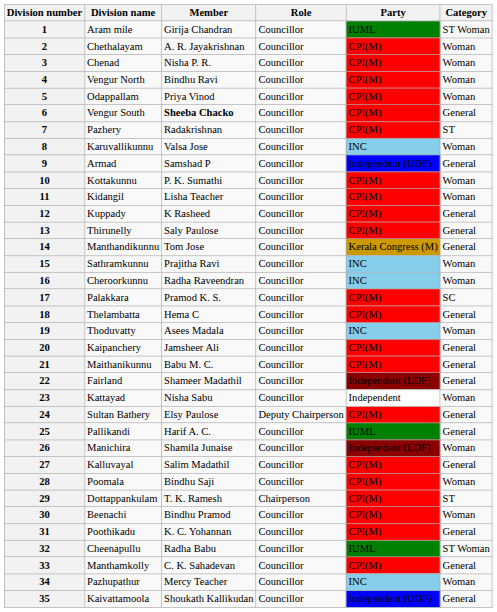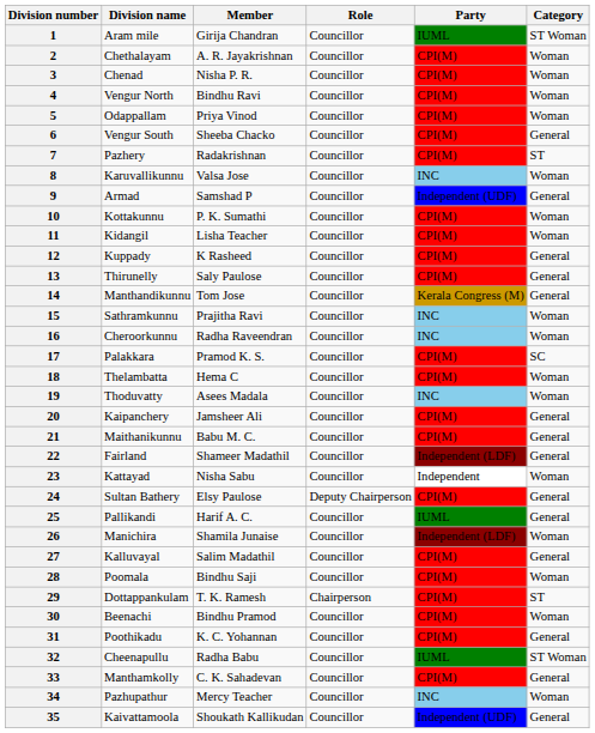6 | Member: bold -> normal
18 | Category: General -> Woman
